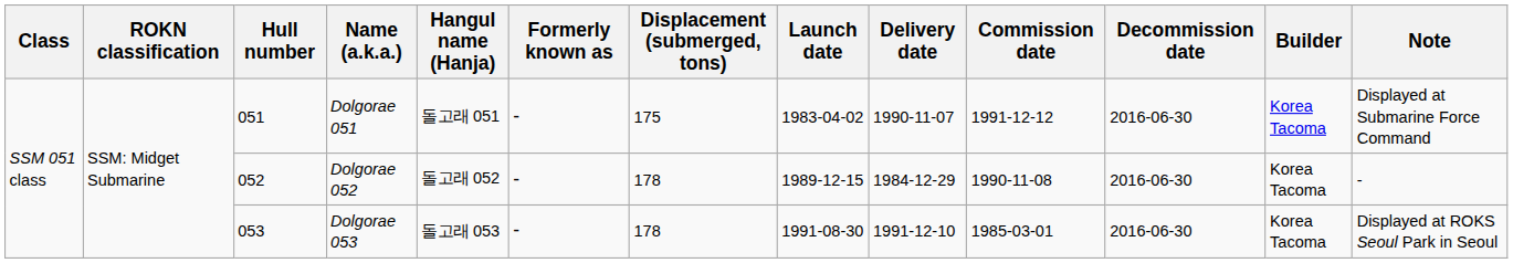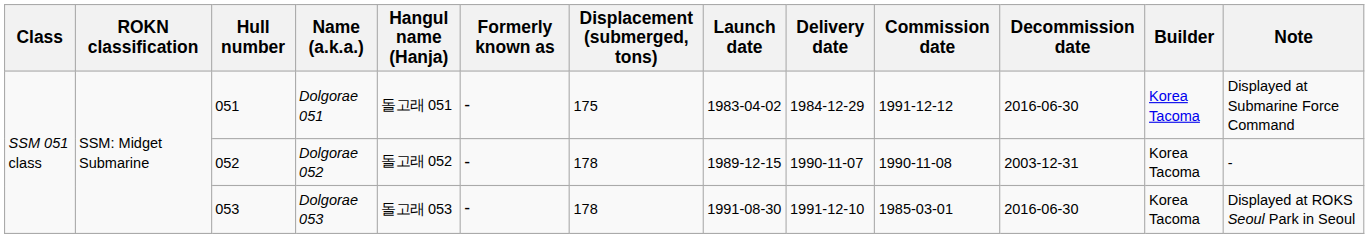Dolgorae 051 | Delivery date: 1990-11-07 -> 1984-12-29
Dolgorae 052 | Delivery date: 1984-12-29 -> 1990-11-07
Dolgorae 052 | Decommission date: 2016-06-30 -> 2003-12-31
